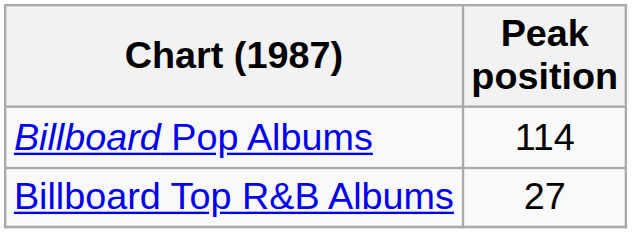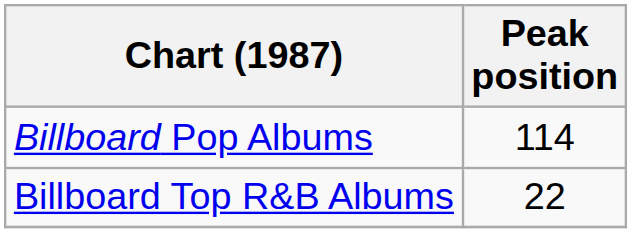Billboard Top R&B Albums | Peak position: 27 -> 22
